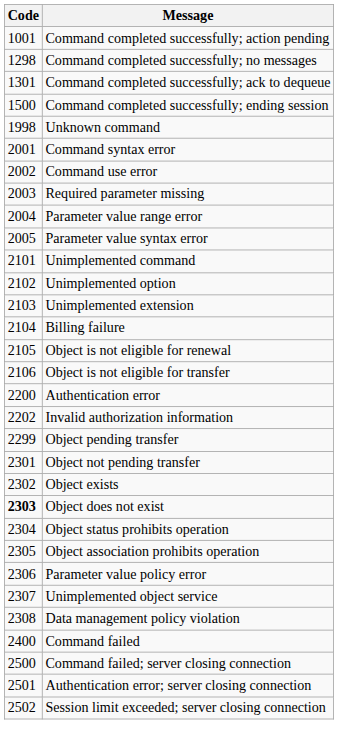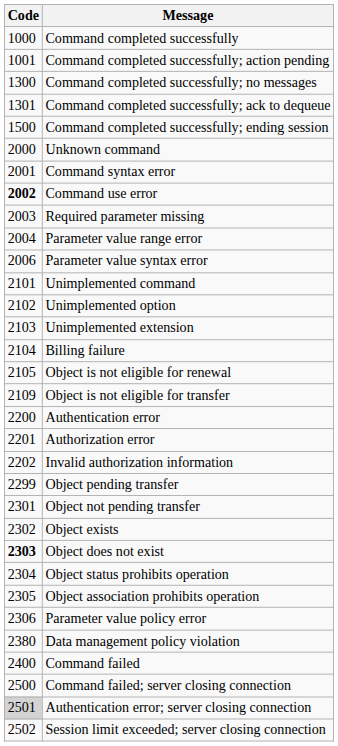+ row: 1000 | Command completed successfully
Command completed successfully; no messages | Code: 1298 -> 1300
Unknown command | Code: 1998 -> 2000
Command use error | Code: normal -> bold
Parameter value syntax error | Code: 2005 -> 2006
Object is not eligible for transfer | Code: 2106 -> 2109
+ row: 2201 | Authorization error
- row: 2307 | Unimplemented object service
Data management policy violation | Code: 2308 -> 2380
Authentication error; server closing connection | Code: no background -> lightgrey background
